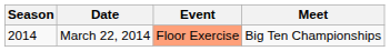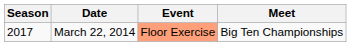March 22, 2014 | Season: 2014 -> 2017
